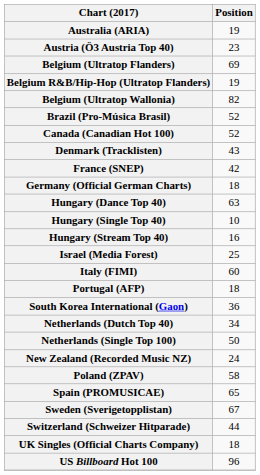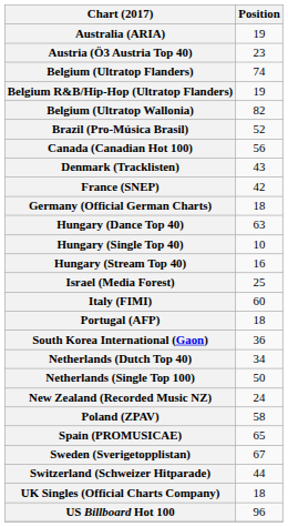Belgium (Ultratop Flanders) | Position: 69 -> 74
Canada (Canadian Hot 100) | Position: 52 -> 56
